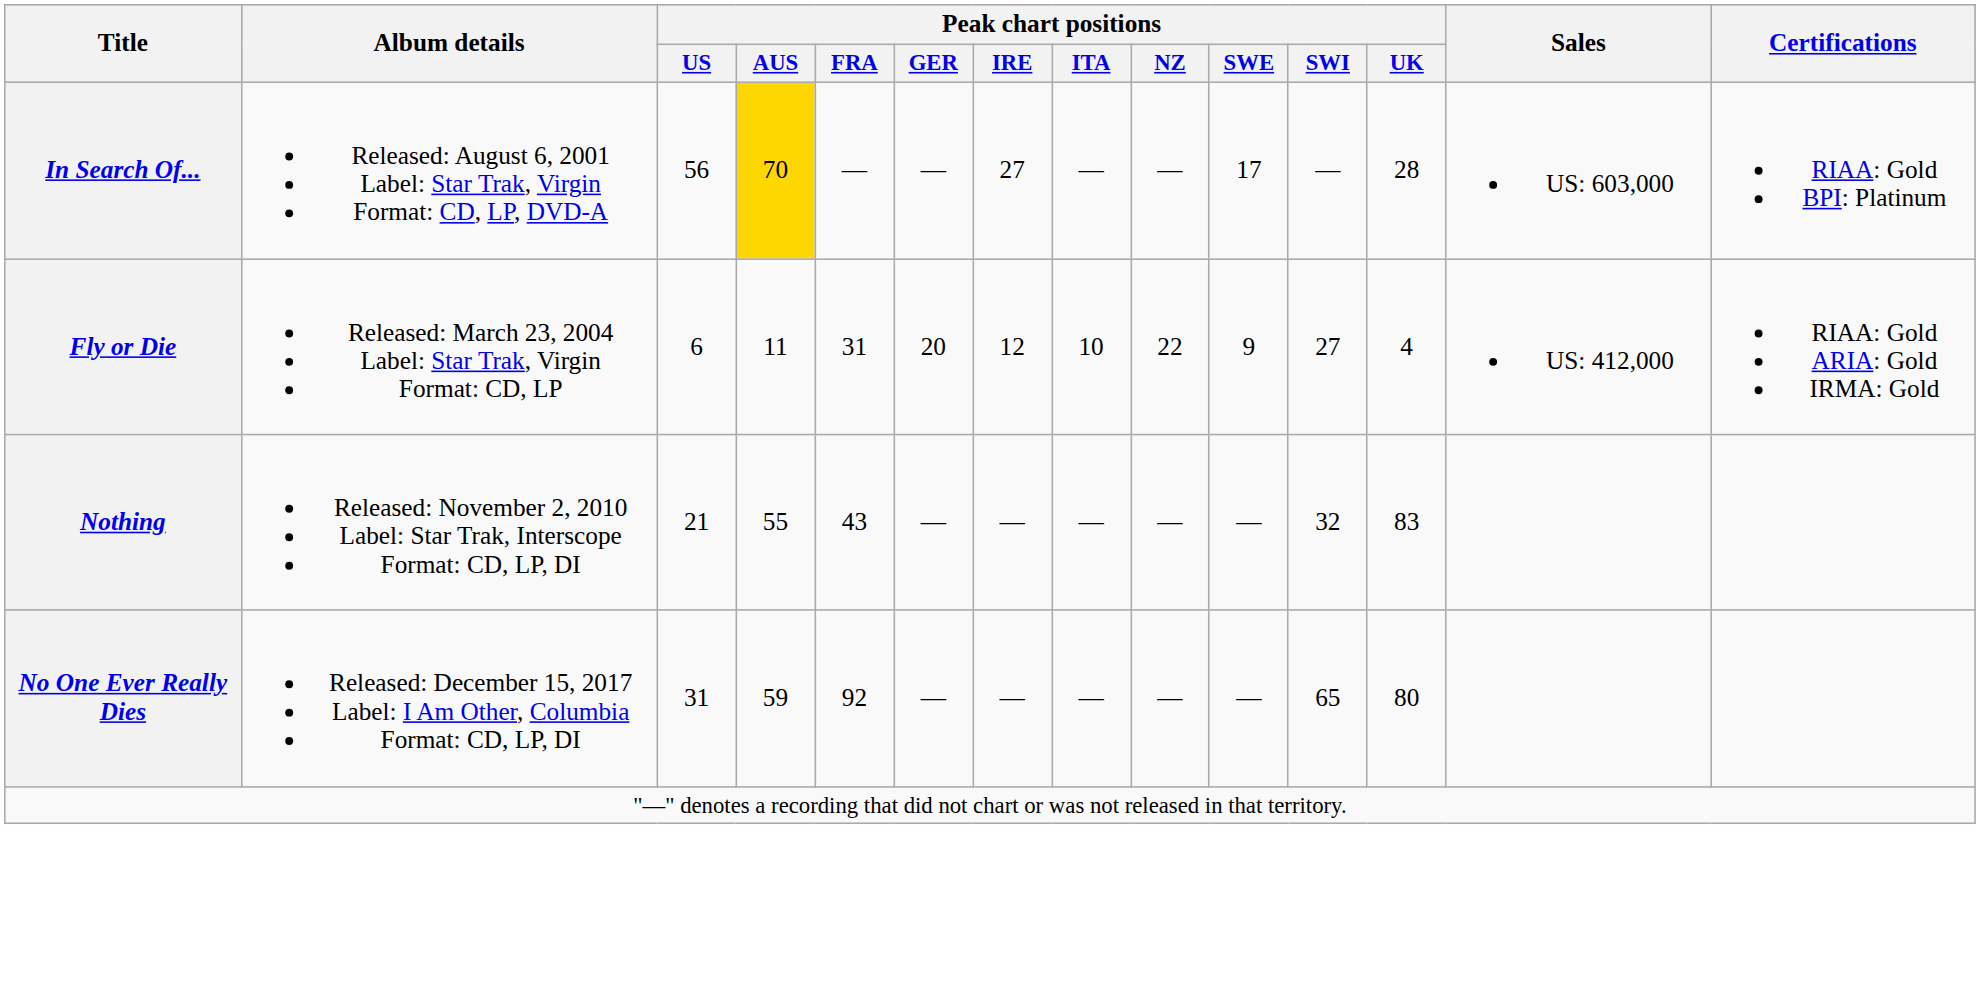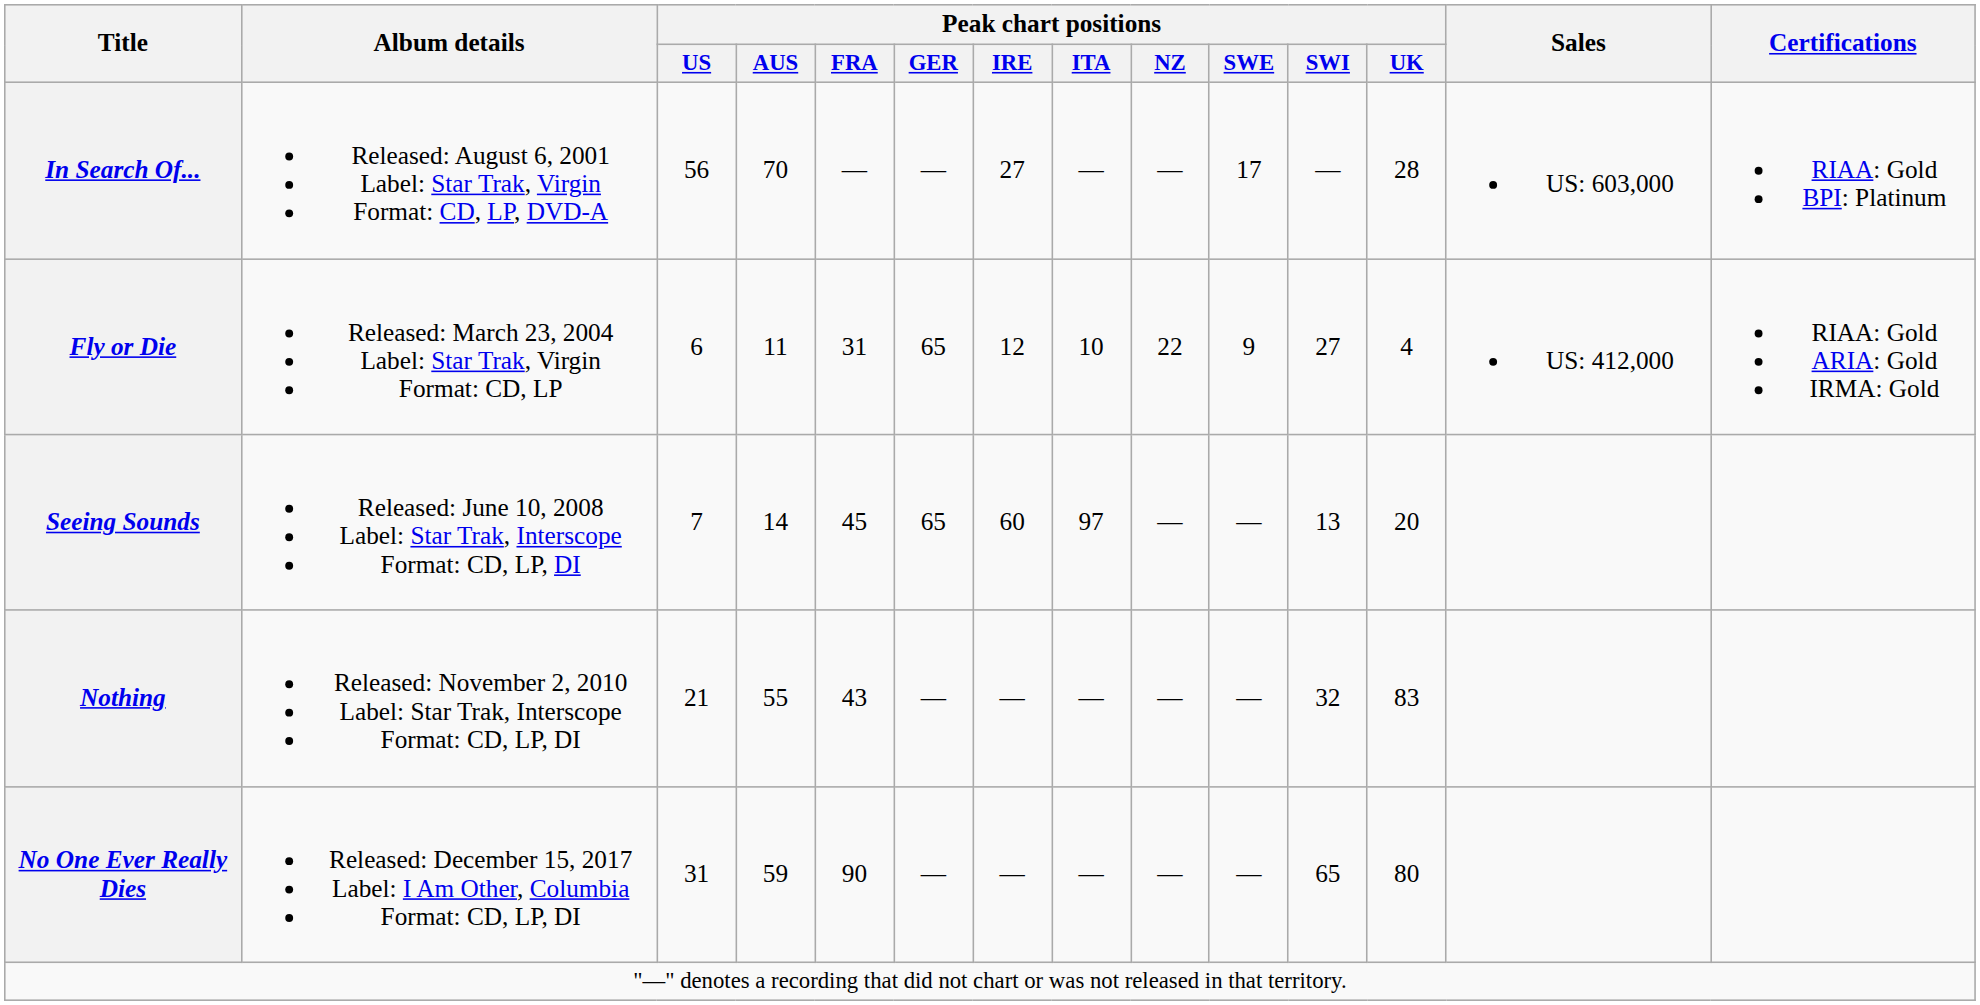In Search Of... | Peak chart positions / AUS: gold background -> no background
Fly or Die | Peak chart positions / GER: 20 -> 65
+ row: Seeing Sounds | Released: June 10, 2008 Label: Star Trak, Interscope Format: CD, LP, DI | 7 | 14 | 45 | 65 | 60 | 97 | — | — | 13 | 20
No One Ever Really Dies | Peak chart positions / FRA: 92 -> 90
